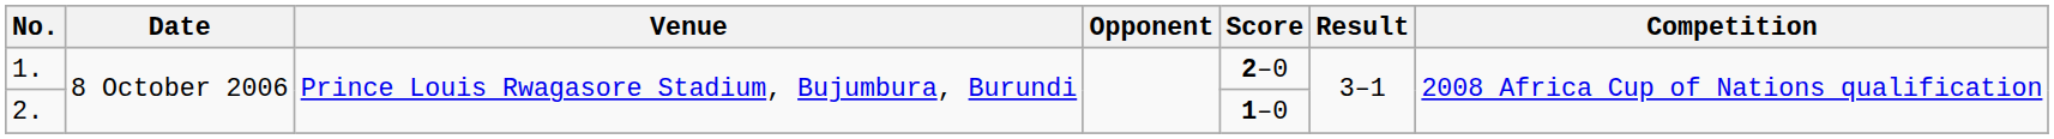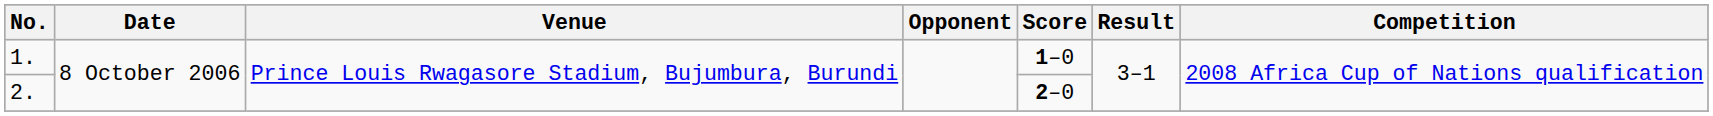1. | Score: 2–0 -> 1–0
2. | Score: 1–0 -> 2–0
